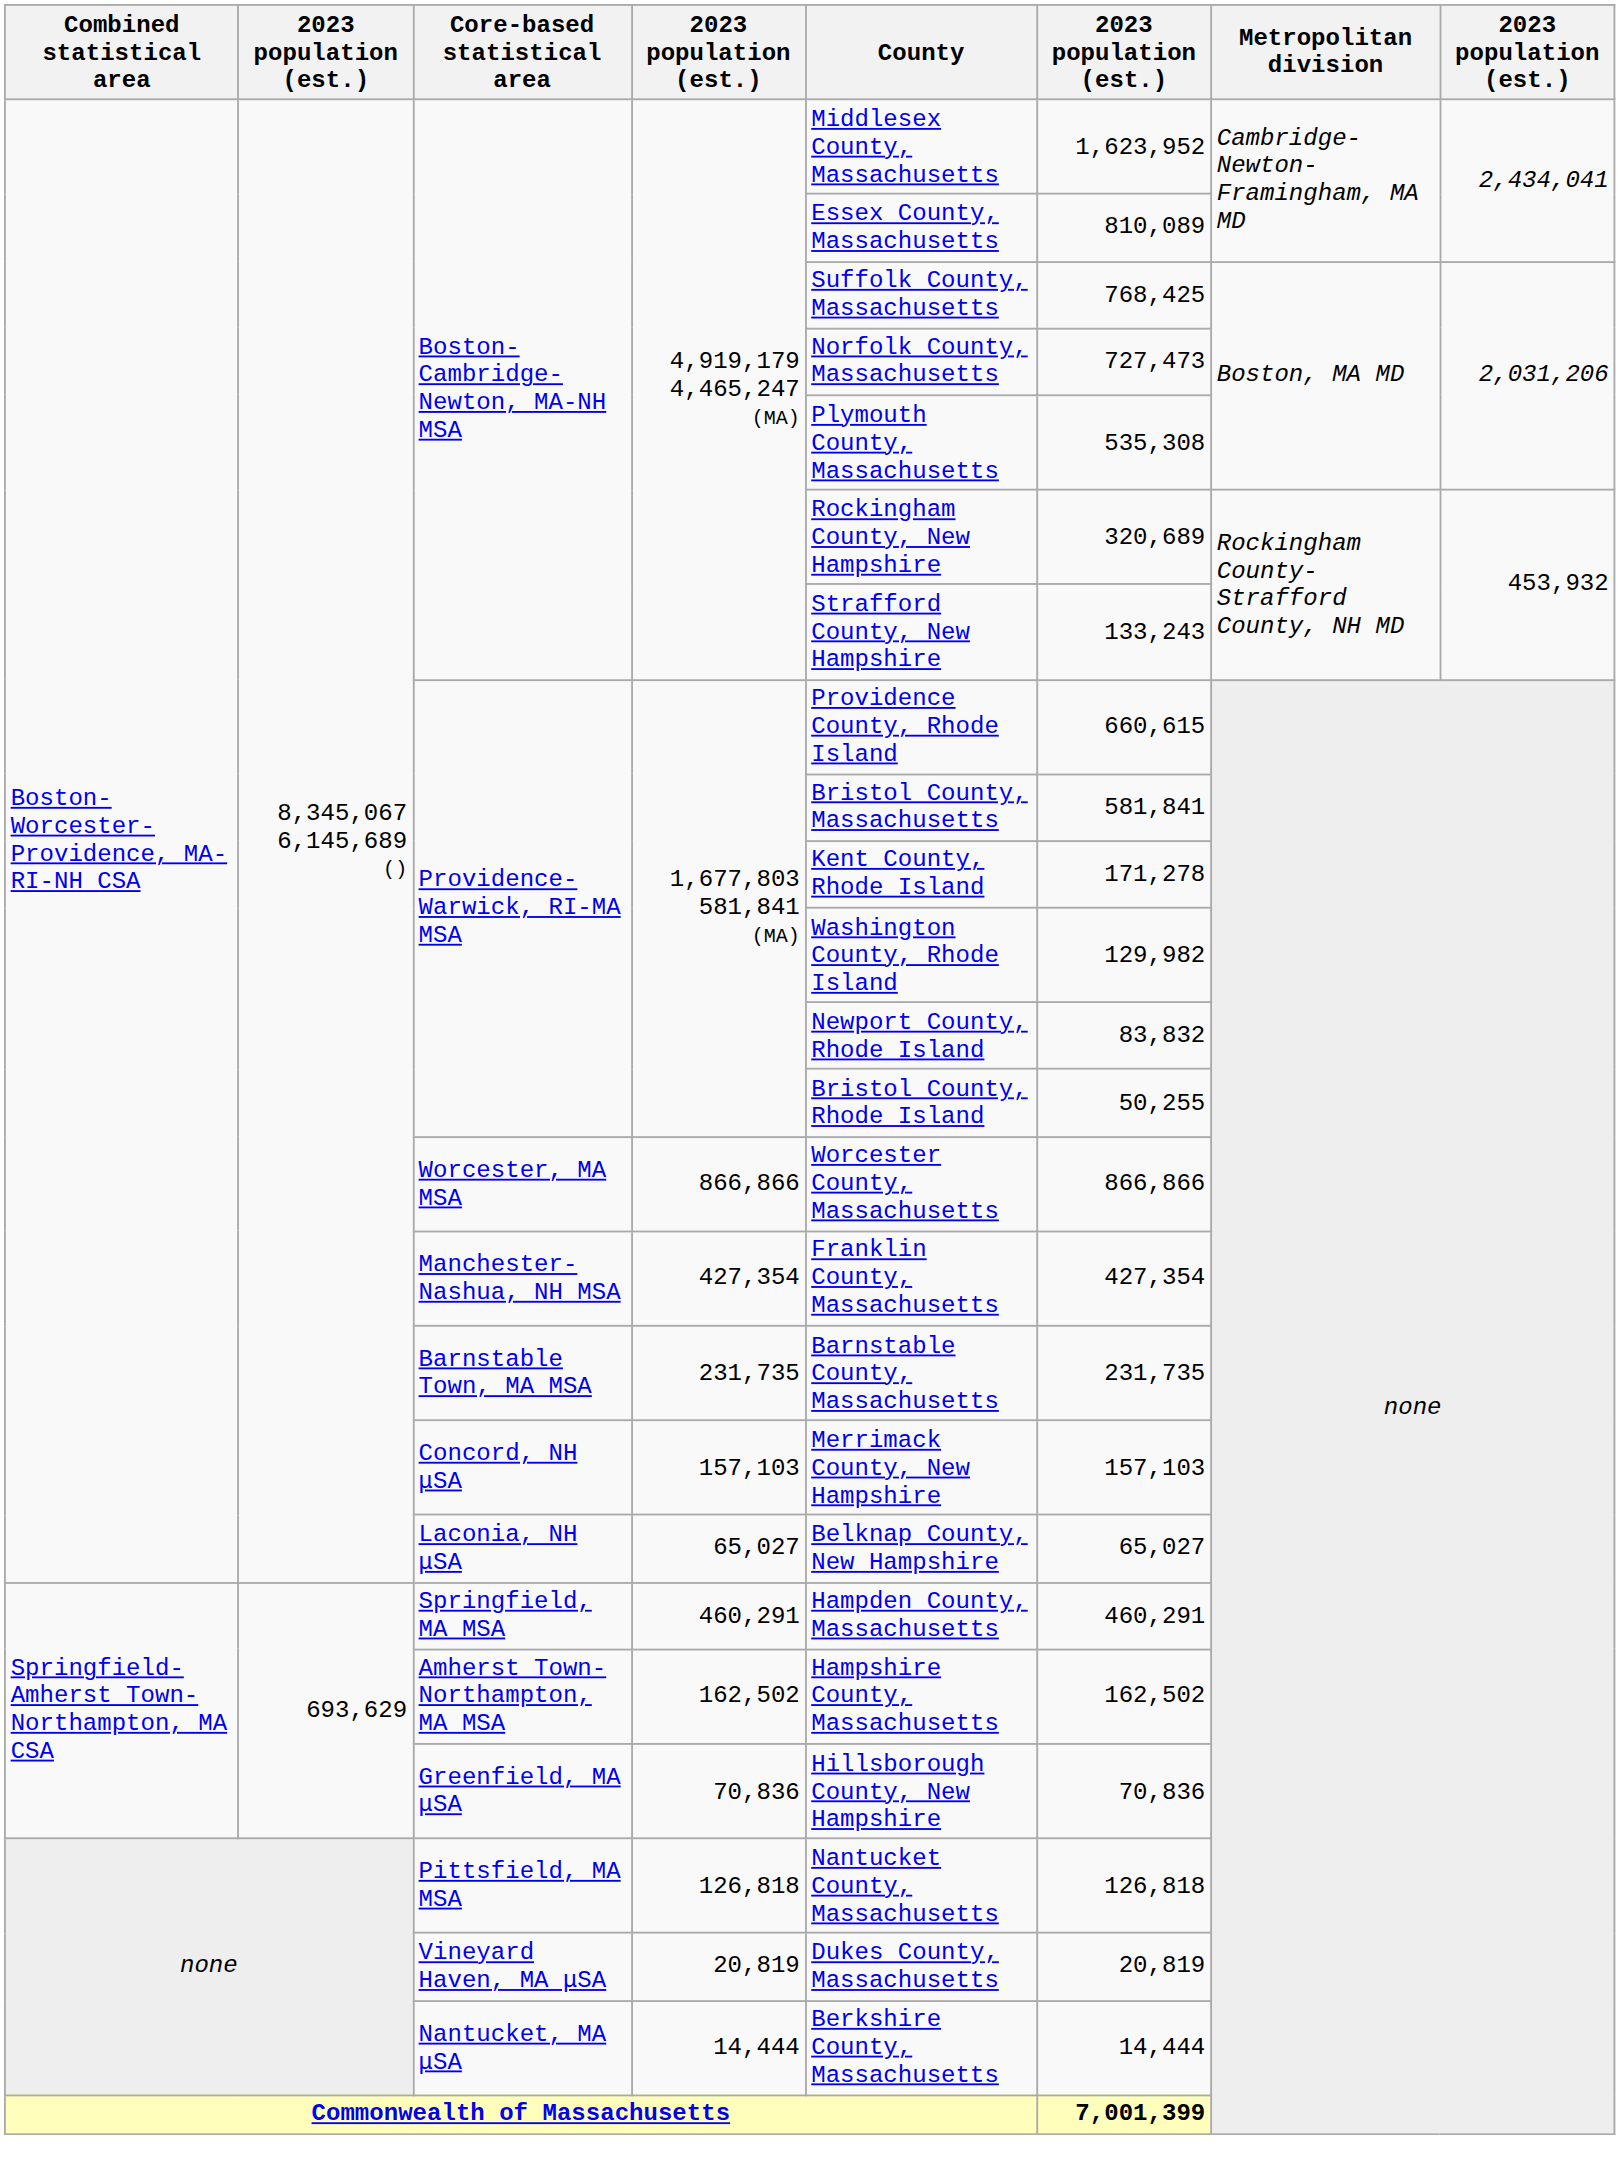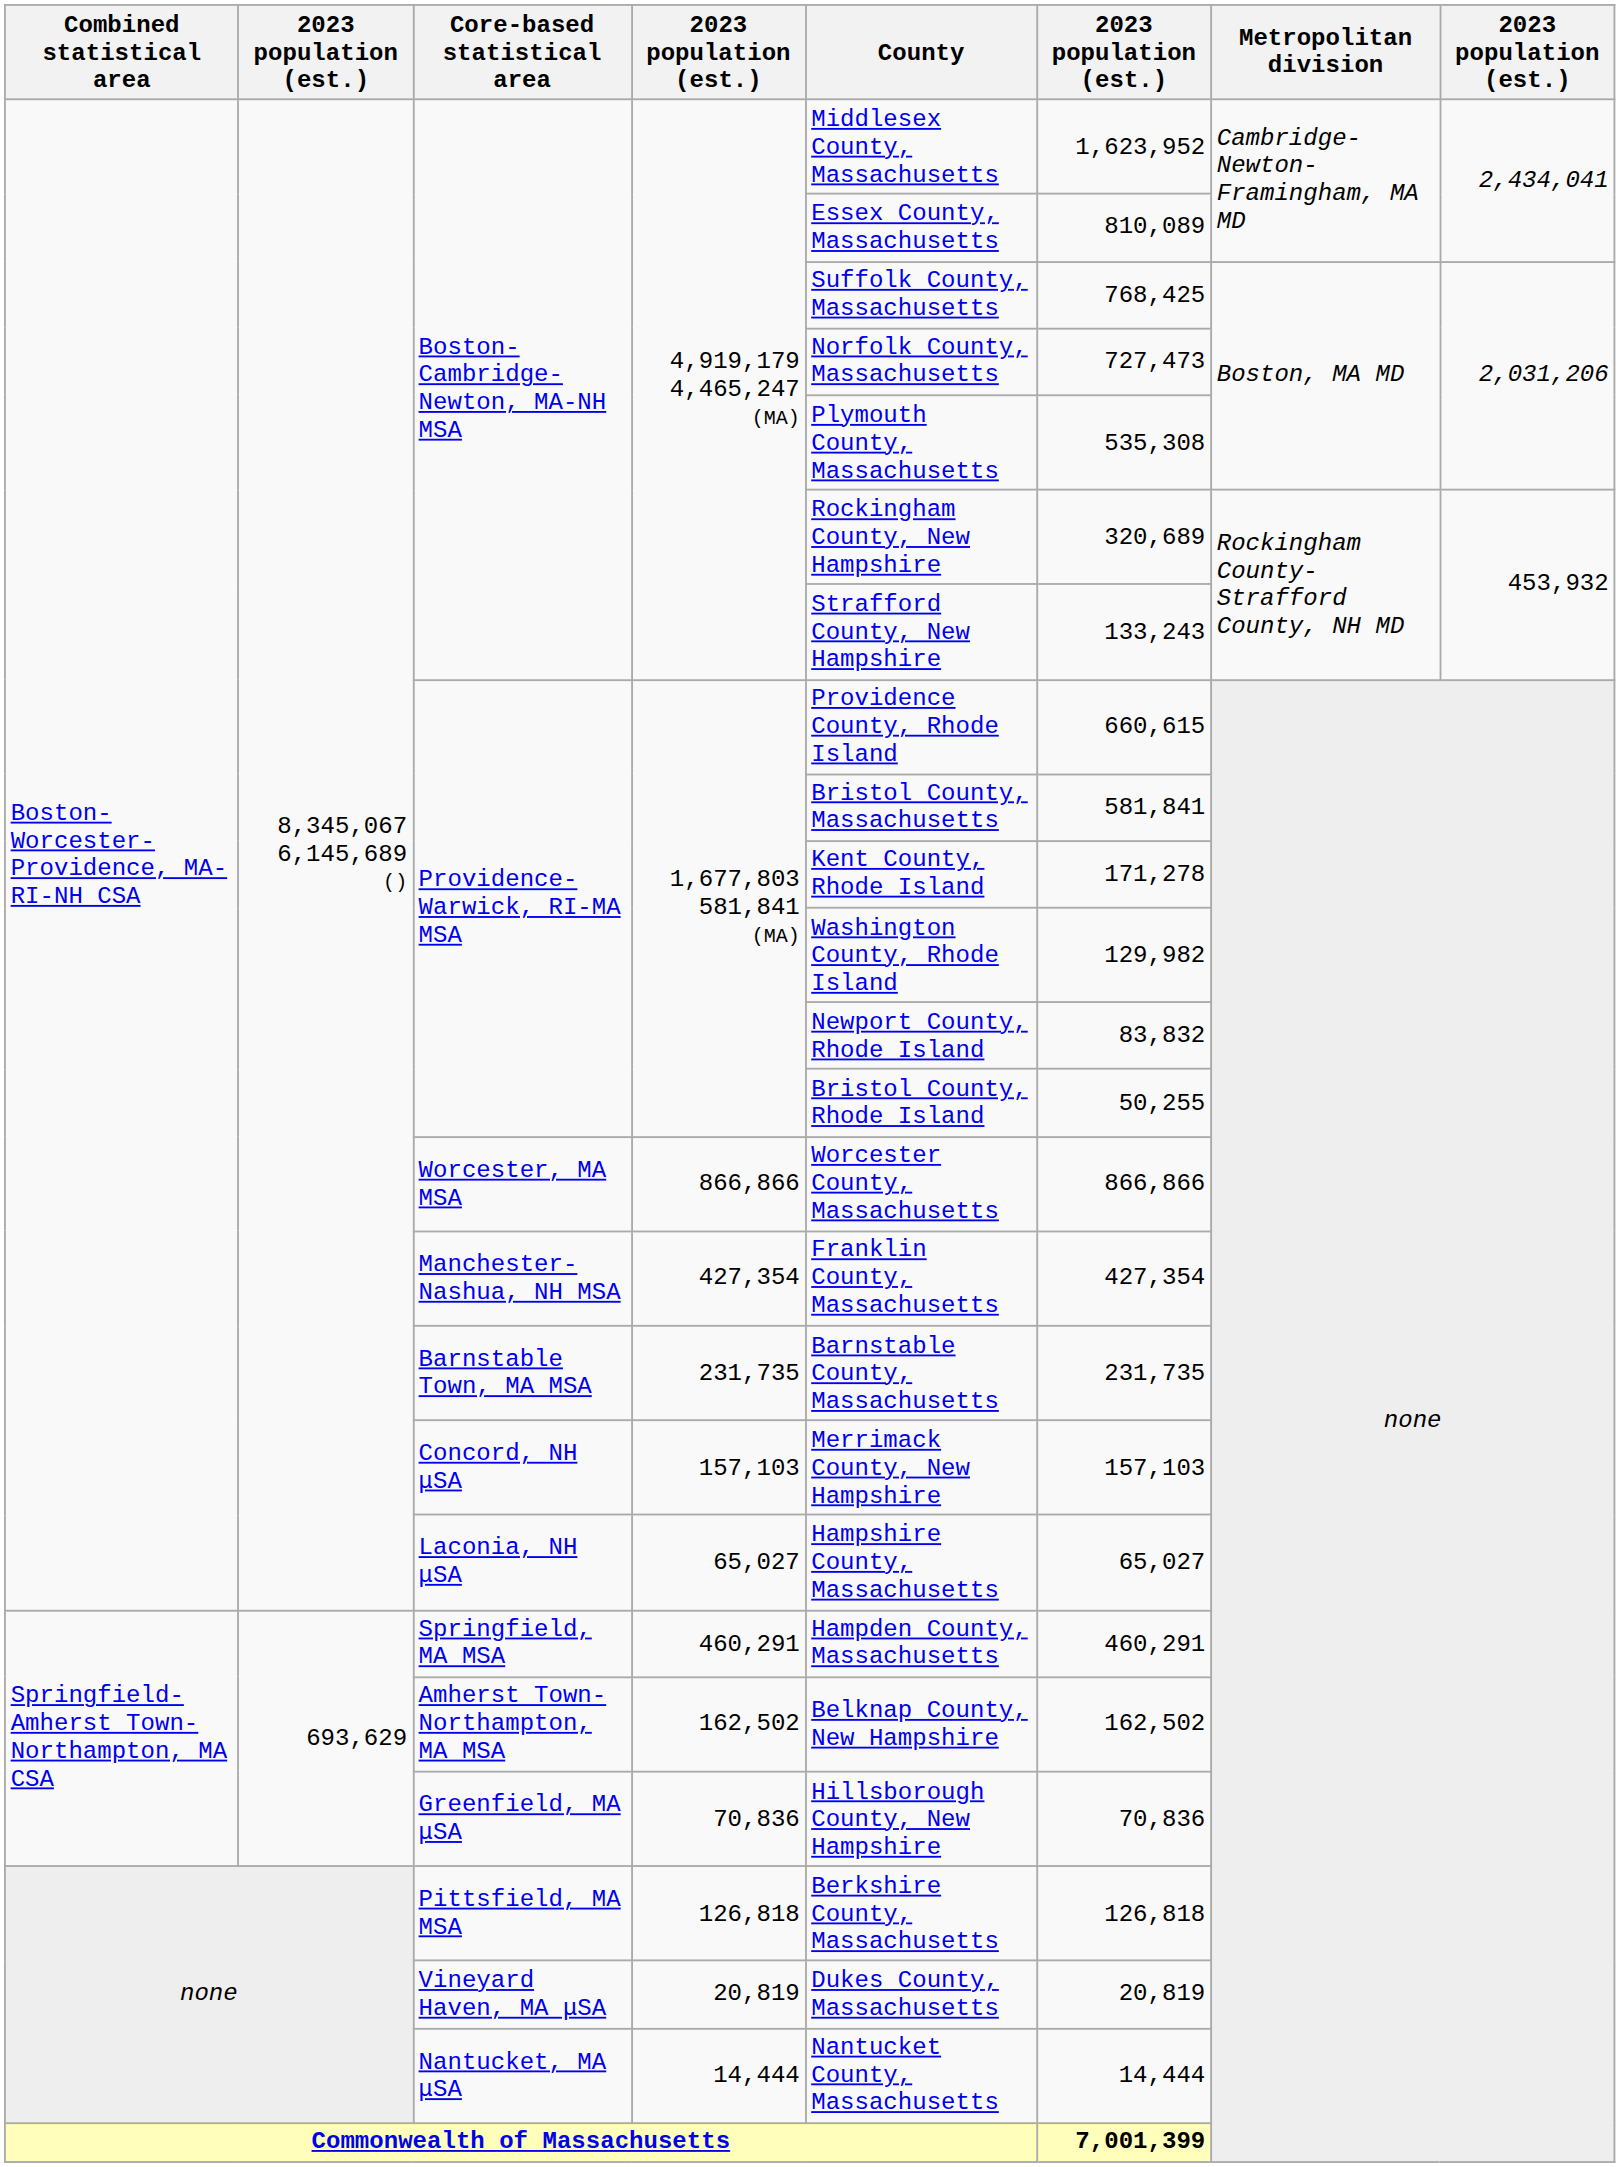Laconia, NH μSA | County: Belknap County, New Hampshire -> Hampshire County, Massachusetts
Amherst Town-Northampton, MA MSA | County: Hampshire County, Massachusetts -> Belknap County, New Hampshire
Pittsfield, MA MSA | County: Nantucket County, Massachusetts -> Berkshire County, Massachusetts
Nantucket, MA μSA | County: Berkshire County, Massachusetts -> Nantucket County, Massachusetts
